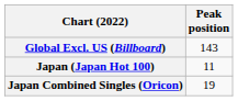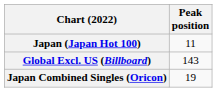rows swapped: Global Excl. US (Billboard) <-> Japan (Japan Hot 100)
